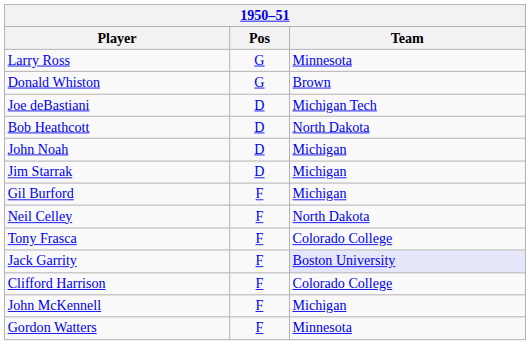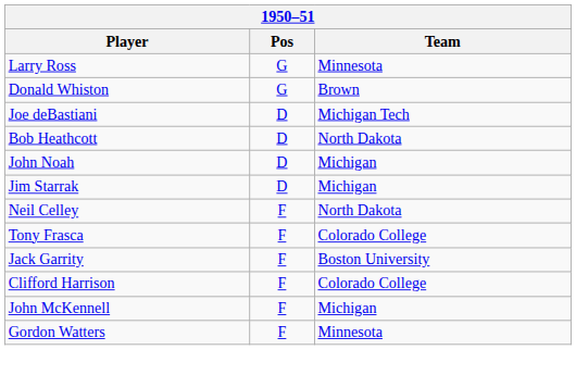- row: Gil Burford | F | Michigan
Jack Garrity | Team: lavender background -> no background
